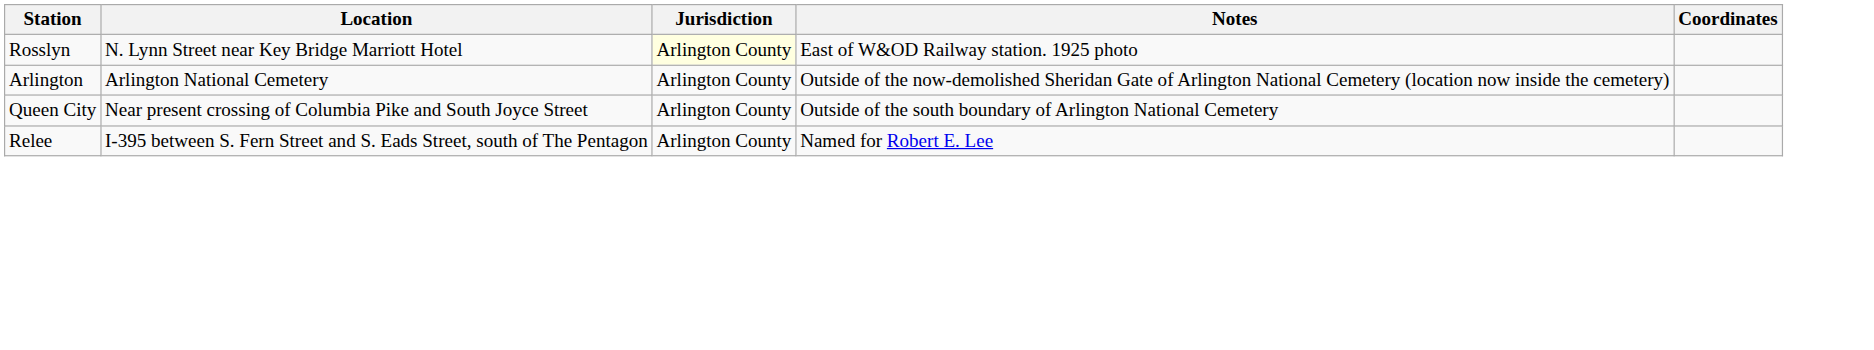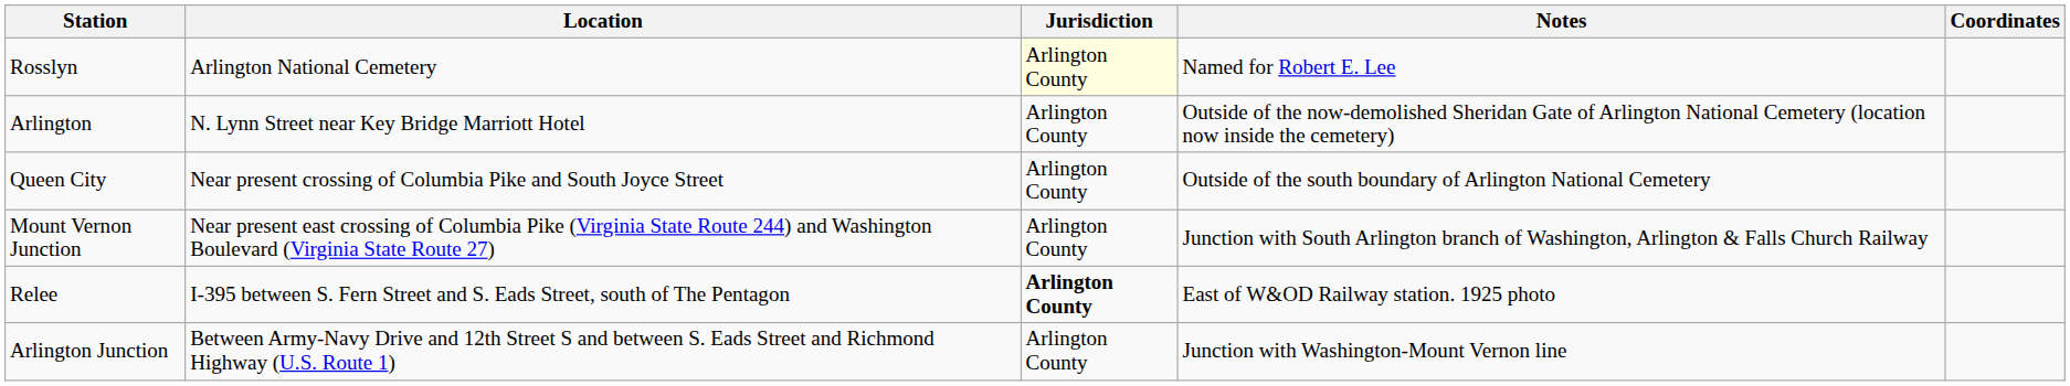Rosslyn | Location: N. Lynn Street near Key Bridge Marriott Hotel -> Arlington National Cemetery
Rosslyn | Notes: East of W&OD Railway station. 1925 photo -> Named for Robert E. Lee
Arlington | Location: Arlington National Cemetery -> N. Lynn Street near Key Bridge Marriott Hotel
+ row: Mount Vernon Junction | Near present east crossing of Columbia Pike (Virginia State Route 244) and Washington Boulevard (Virginia State Route 27) | Arlington County | Junction with South Arlington branch of Washington, Arlington & Falls Church Railway
Relee | Jurisdiction: normal -> bold
Relee | Notes: Named for Robert E. Lee -> East of W&OD Railway station. 1925 photo
+ row: Arlington Junction | Between Army-Navy Drive and 12th Street S and between S. Eads Street and Richmond Highway (U.S. Route 1) | Arlington County | Junction with Washington-Mount Vernon line
